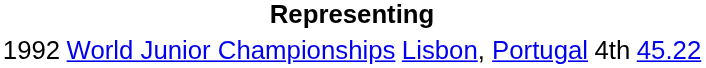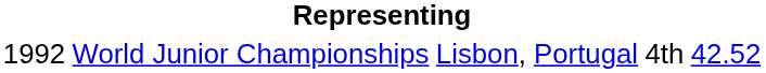World Junior Championships | column 5: 45.22 -> 42.52
